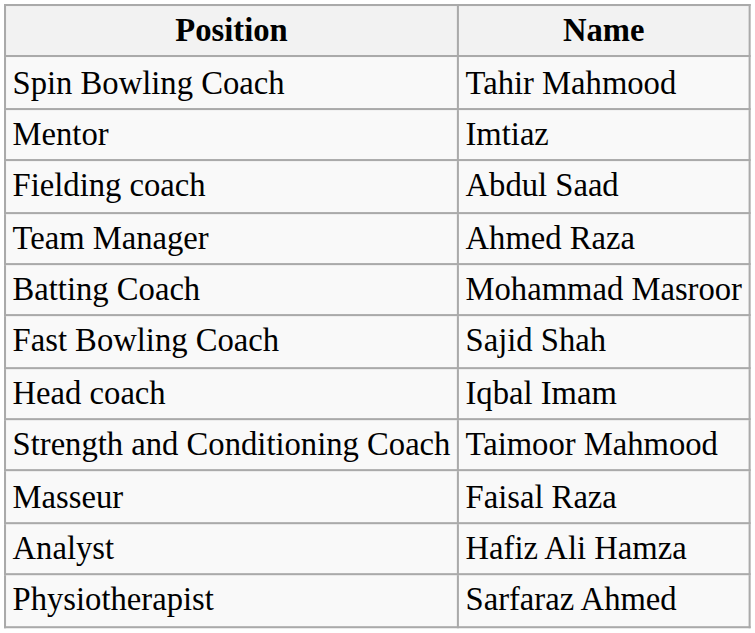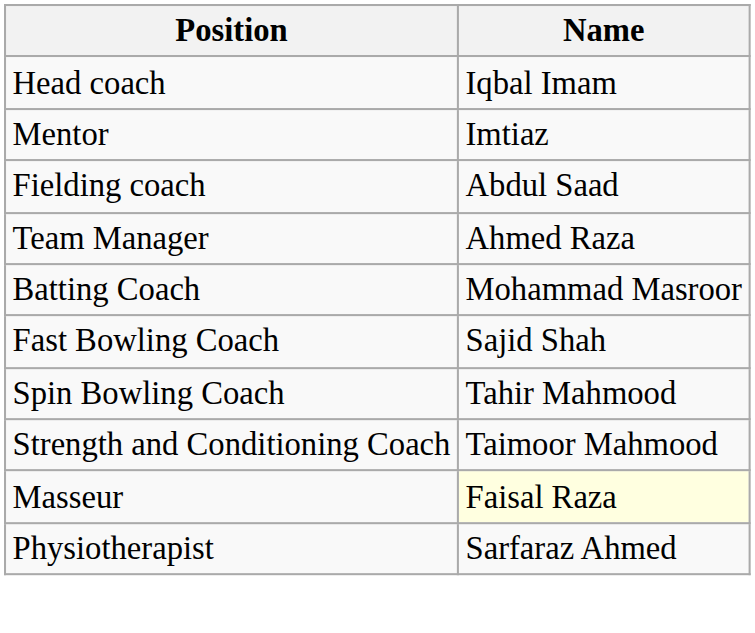rows swapped: Head coach <-> Spin Bowling Coach
Masseur | Name: no background -> lightyellow background
- row: Analyst | Hafiz Ali Hamza
